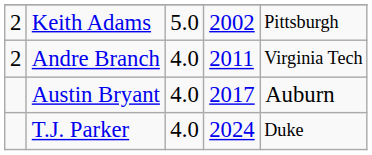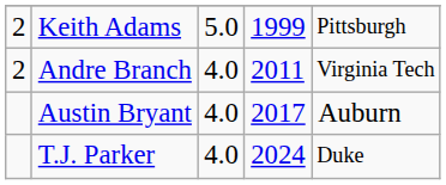Keith Adams | column 4: 2002 -> 1999
